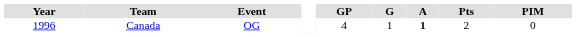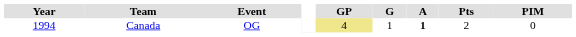Canada | Year: 1996 -> 1994
Canada | GP: no background -> khaki background
